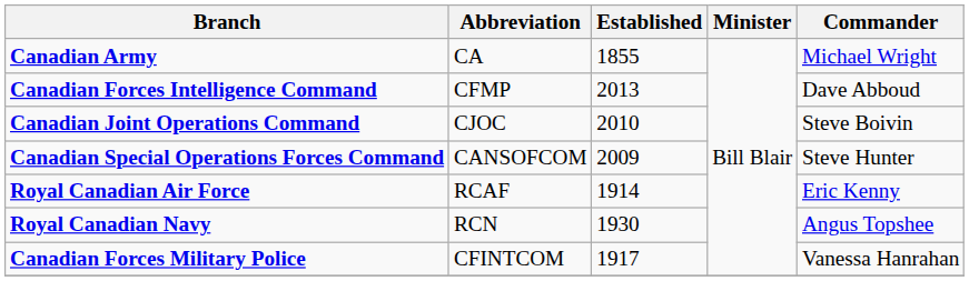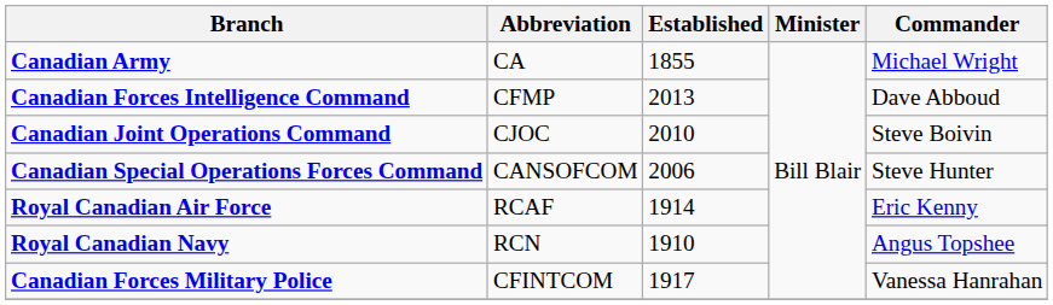Canadian Special Operations Forces Command | Established: 2009 -> 2006
Royal Canadian Navy | Established: 1930 -> 1910
